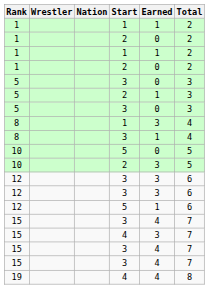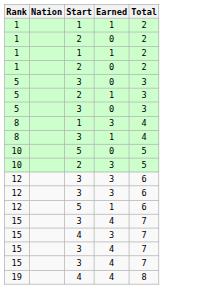- column: Wrestler
